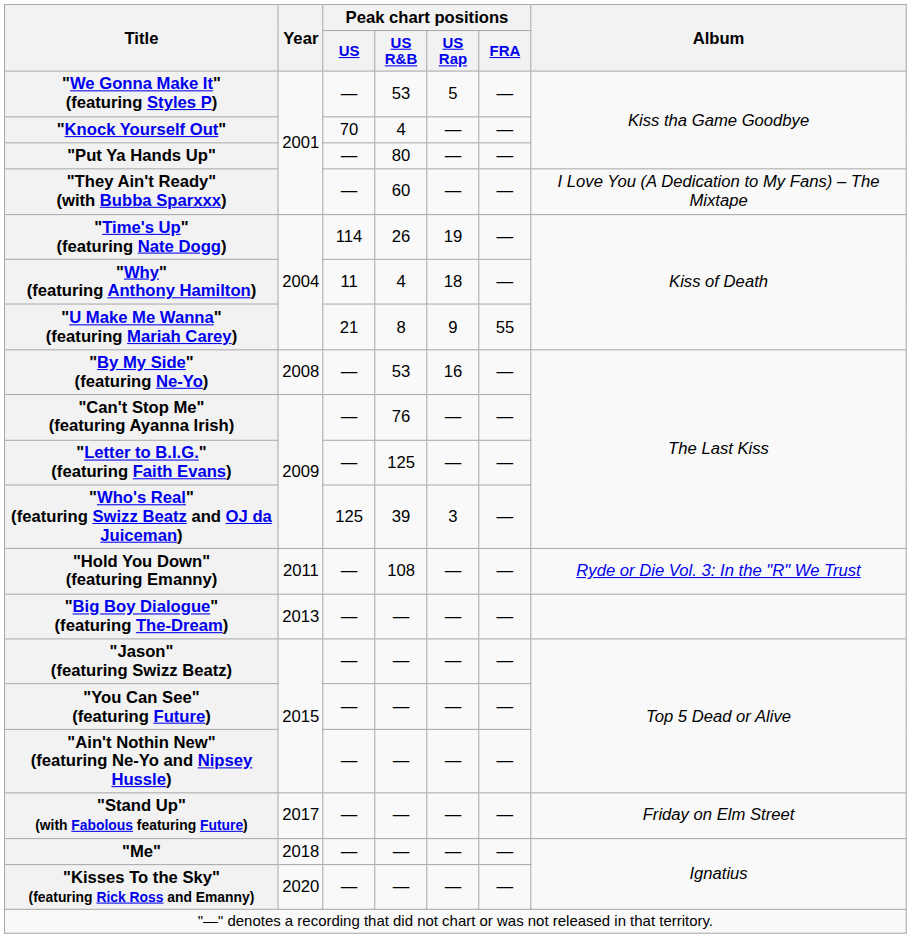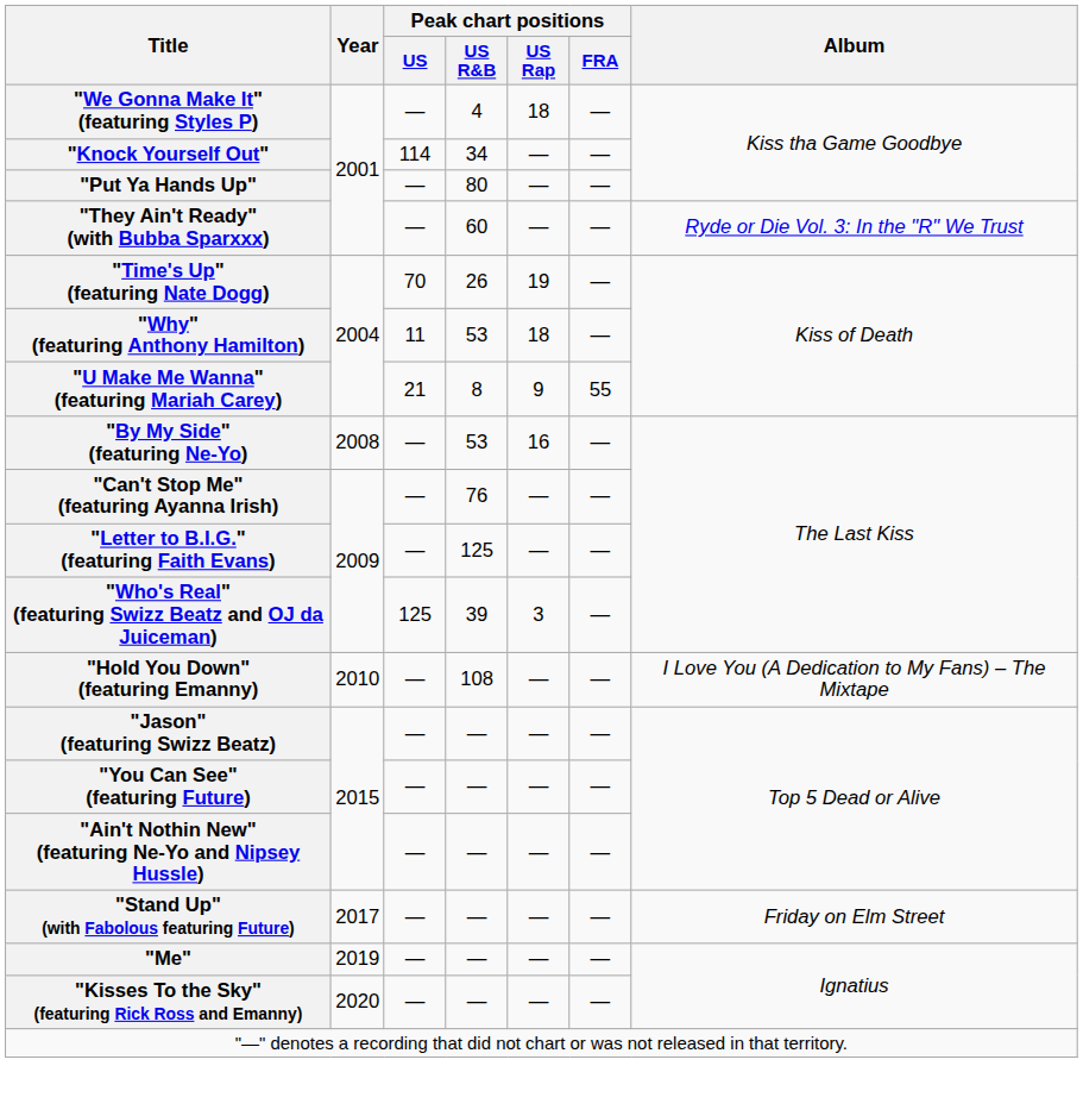"We Gonna Make It" (featuring Styles P) | Peak chart positions / US R&B: 53 -> 4
"We Gonna Make It" (featuring Styles P) | Peak chart positions / US Rap: 5 -> 18
"Knock Yourself Out" | Peak chart positions / US: 70 -> 114
"Knock Yourself Out" | Peak chart positions / US R&B: 4 -> 34
"They Ain't Ready" (with Bubba Sparxxx) | Album: I Love You (A Dedication to My Fans) – The Mixtape -> Ryde or Die Vol. 3: In the "R" We Trust
"Time's Up" (featuring Nate Dogg) | Peak chart positions / US: 114 -> 70
"Why" (featuring Anthony Hamilton) | Peak chart positions / US R&B: 4 -> 53
"Hold You Down" (featuring Emanny) | Year: 2011 -> 2010
"Hold You Down" (featuring Emanny) | Album: Ryde or Die Vol. 3: In the "R" We Trust -> I Love You (A Dedication to My Fans) – The Mixtape
- row: "Big Boy Dialogue" (featuring The-Dream) | 2013 | — | — | — | —
"Me" | Year: 2018 -> 2019
